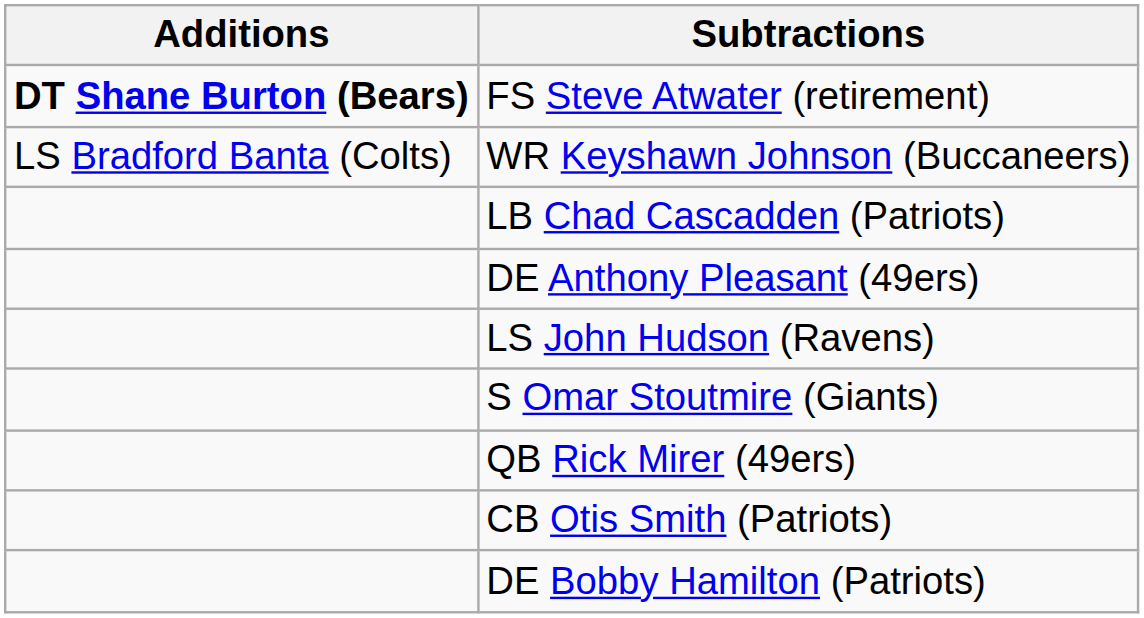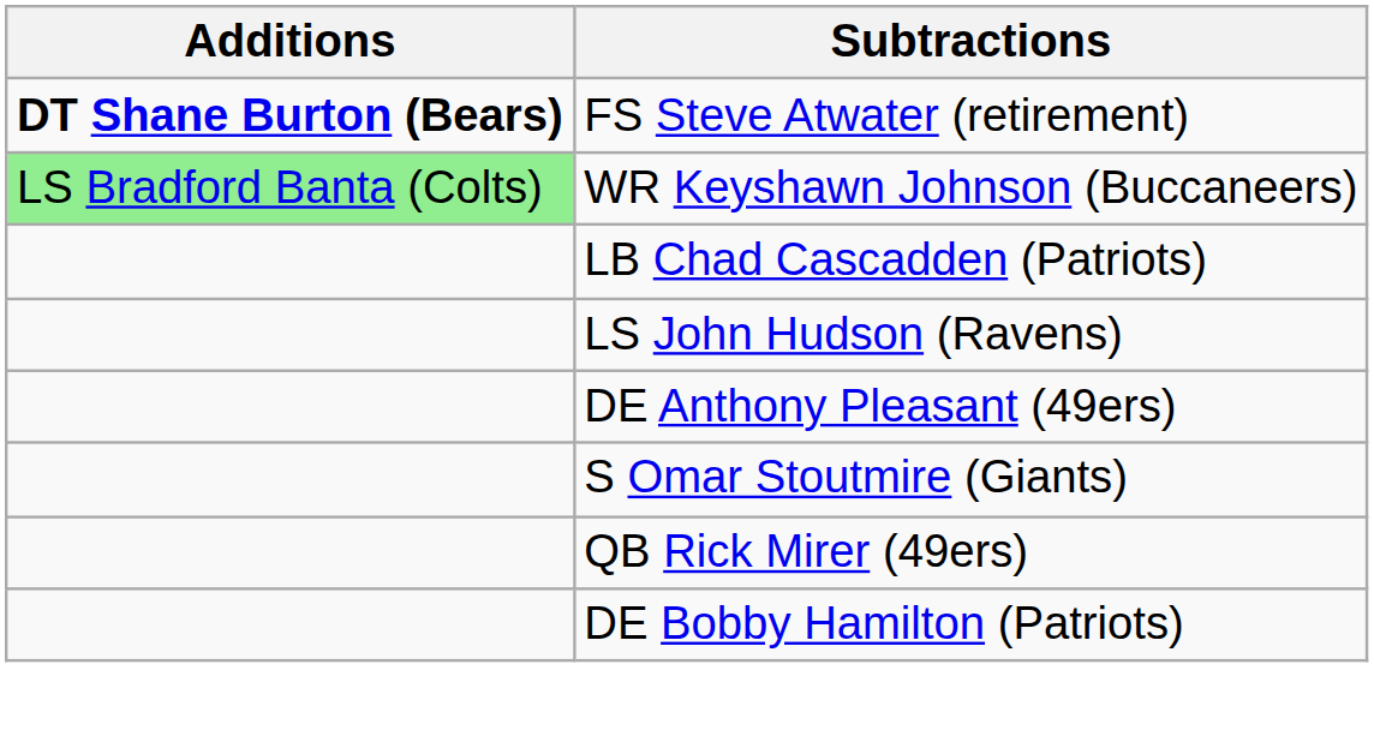WR Keyshawn Johnson (Buccaneers) | Additions: no background -> lightgreen background
rows swapped: DE Anthony Pleasant (49ers) <-> LS John Hudson (Ravens)
- row: CB Otis Smith (Patriots)
